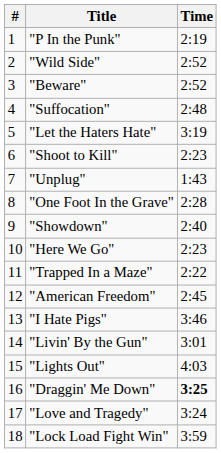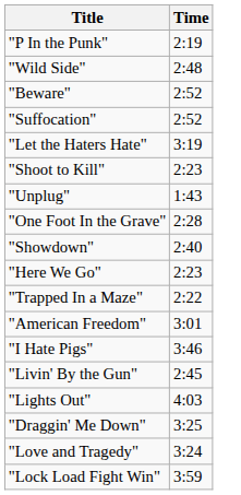- column: # | 1 | 2 | 3 | 4 | 5 | 6 | 7 | 8 | 9 | 10 | 11 | 12 | 13 | 14 | 15 | 16 | 17 | 18
"Wild Side" | Time: 2:52 -> 2:48
"Suffocation" | Time: 2:48 -> 2:52
"American Freedom" | Time: 2:45 -> 3:01
"Livin' By the Gun" | Time: 3:01 -> 2:45
"Draggin' Me Down" | Time: bold -> normal
